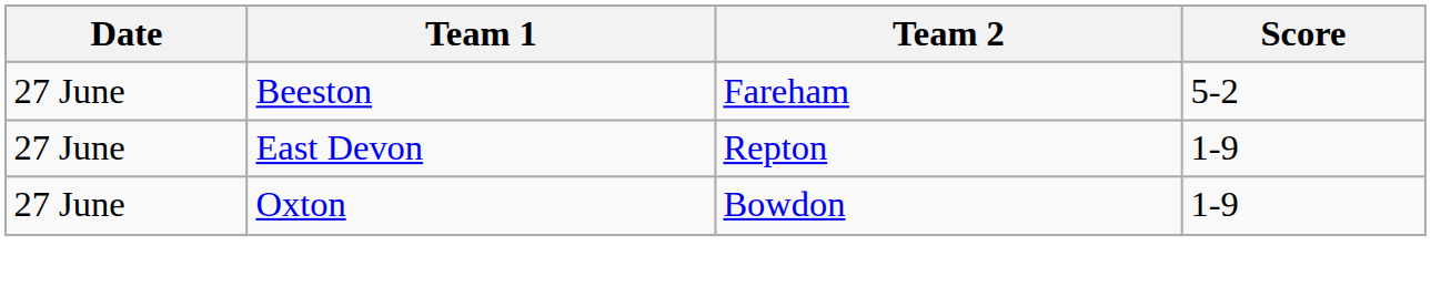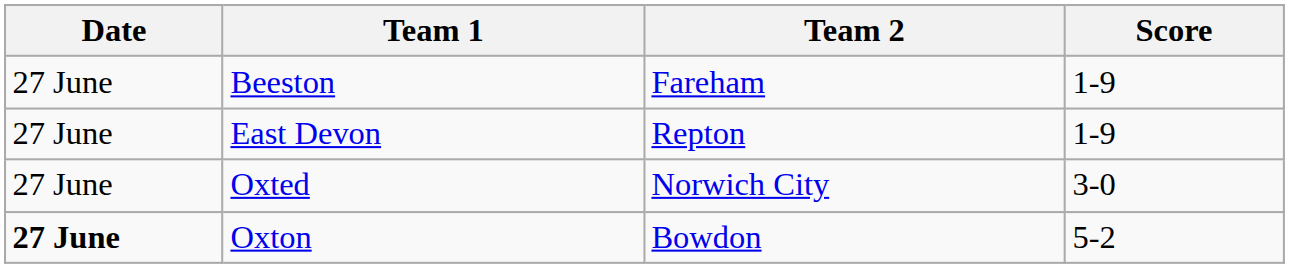Beeston | Score: 5-2 -> 1-9
+ row: 27 June | Oxted | Norwich City | 3-0
Oxton | Date: normal -> bold
Oxton | Score: 1-9 -> 5-2
